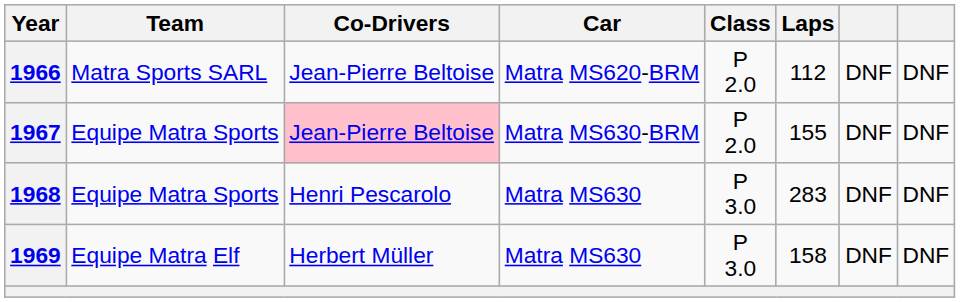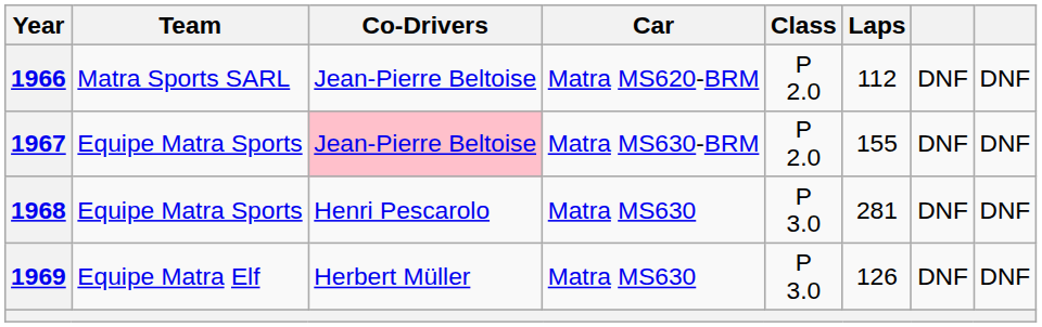1968 | Laps: 283 -> 281
1969 | Laps: 158 -> 126
